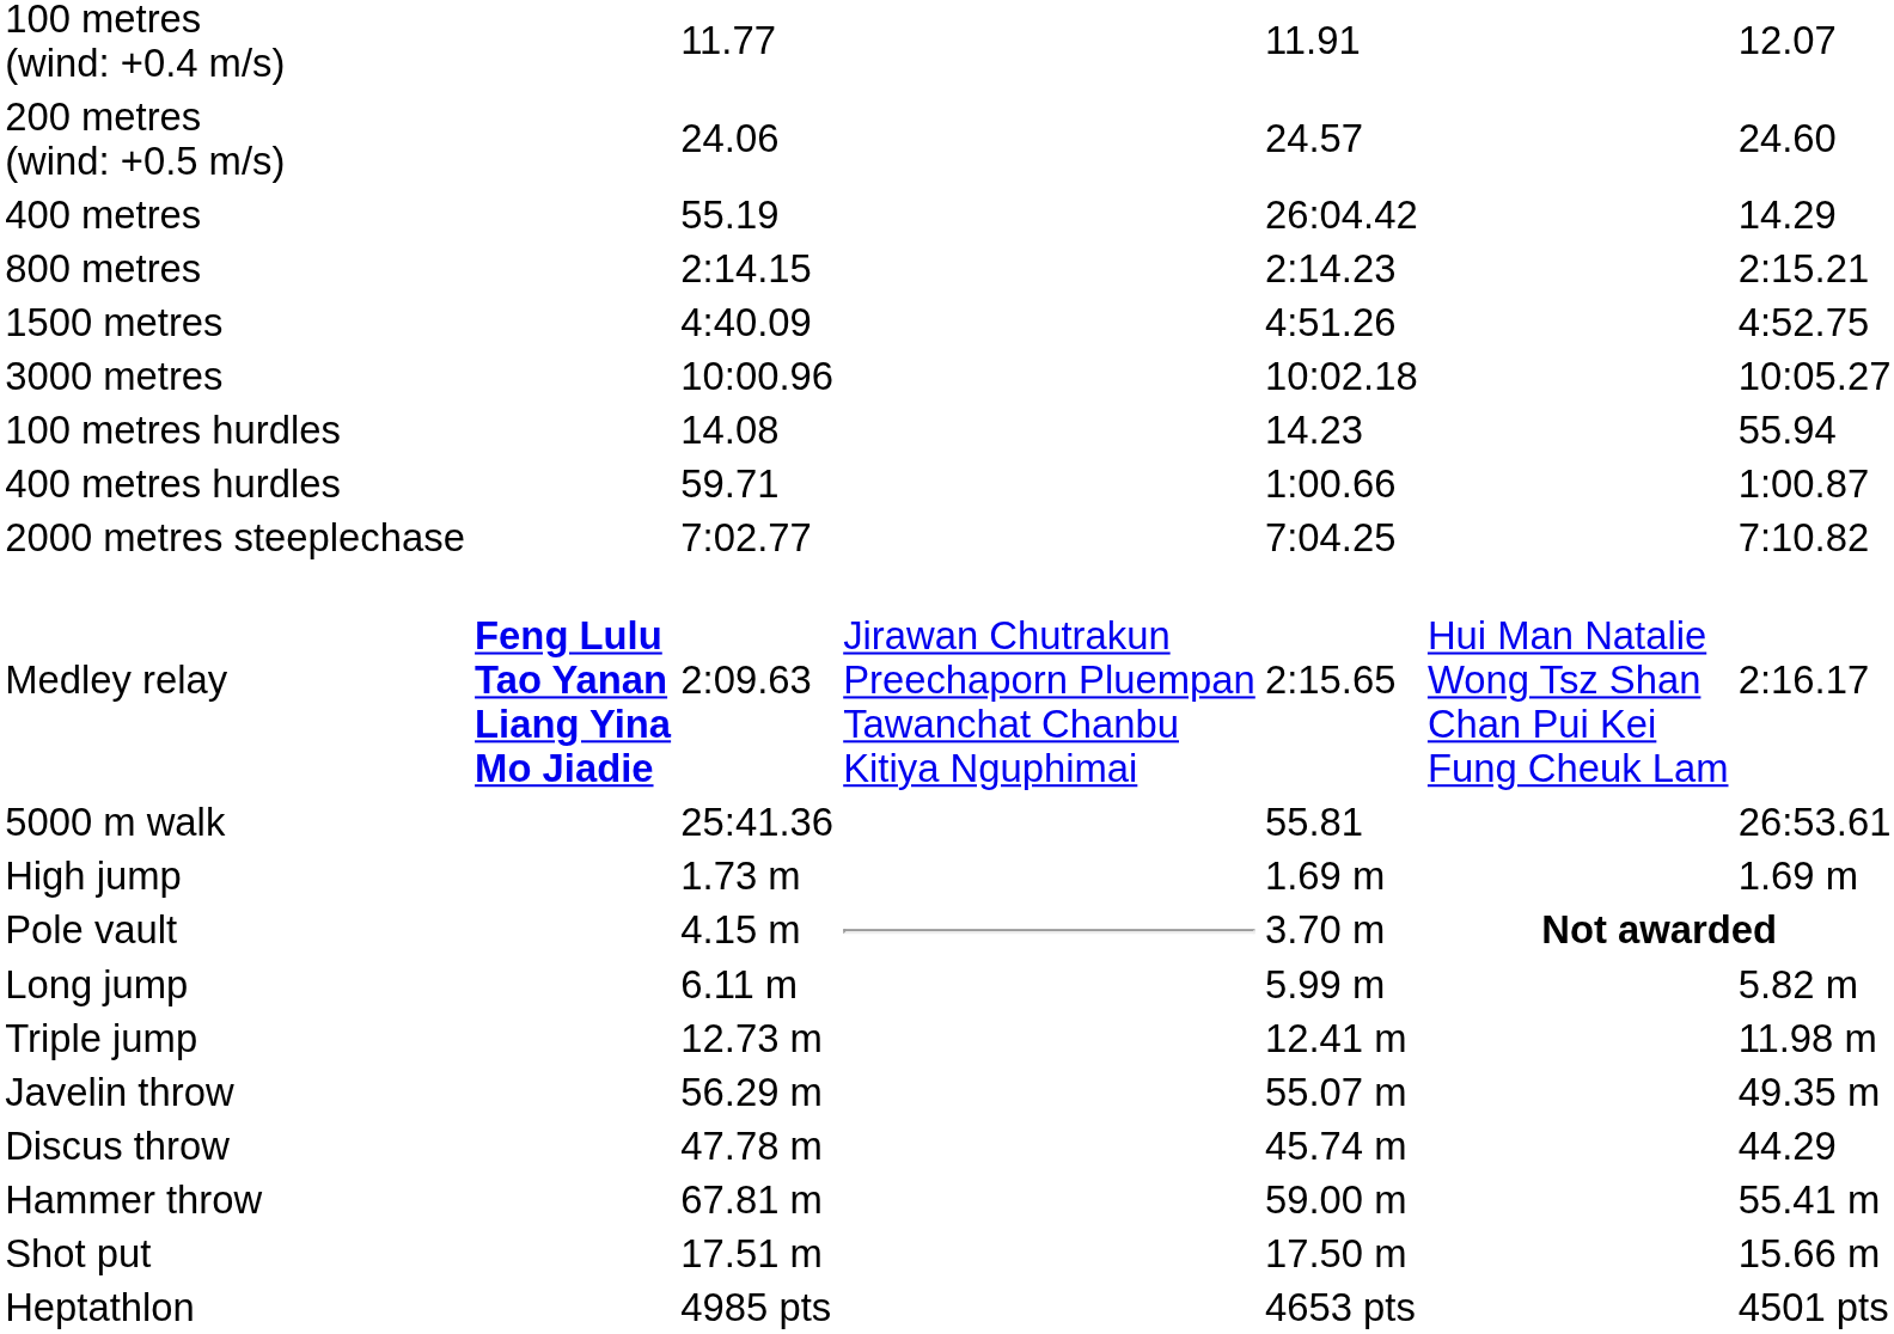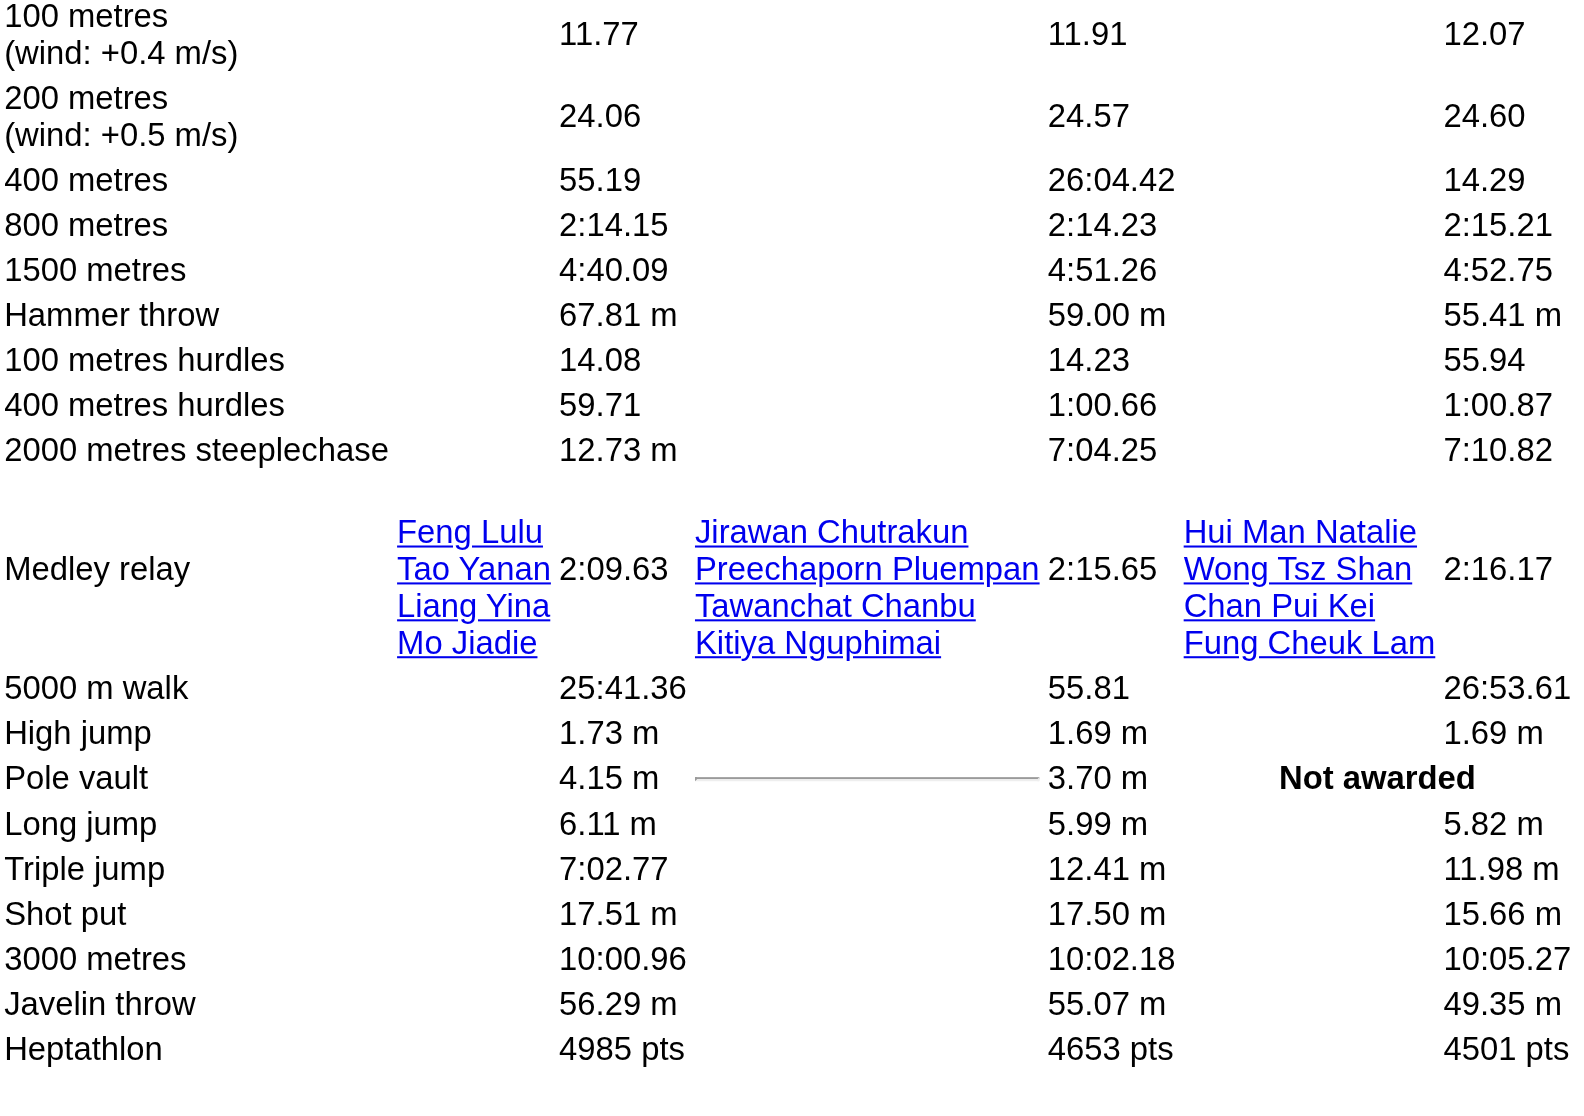rows swapped: 3000 metres <-> Hammer throw
2000 metres steeplechase | column 3: 7:02.77 -> 12.73 m
Medley relay | column 2: bold -> normal
Triple jump | column 3: 12.73 m -> 7:02.77
rows swapped: Shot put <-> Javelin throw
- row: Discus throw | 47.78 m | 45.74 m | 44.29
